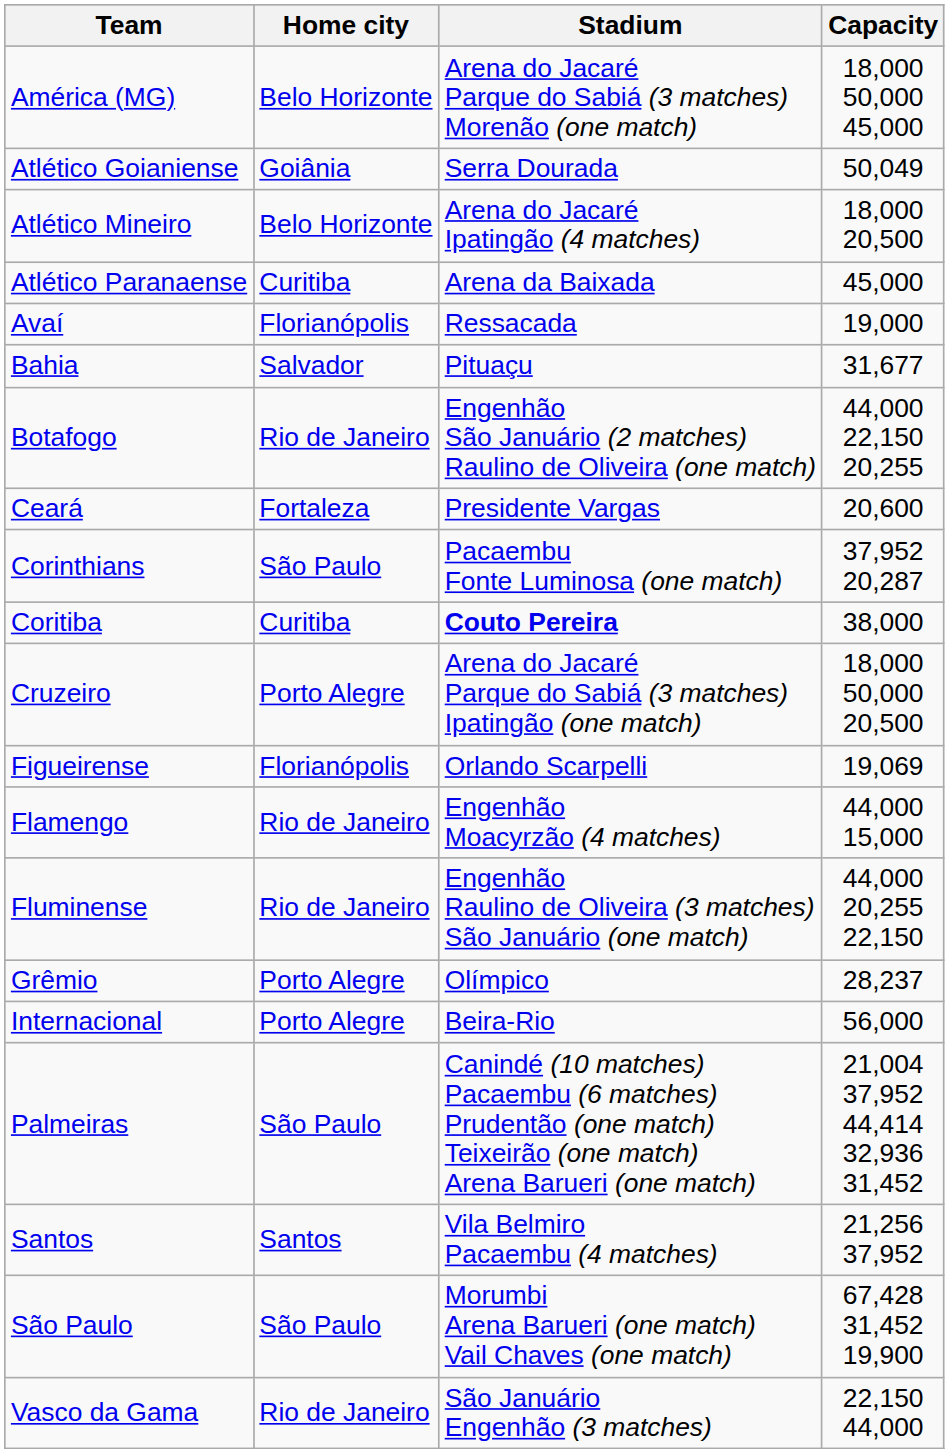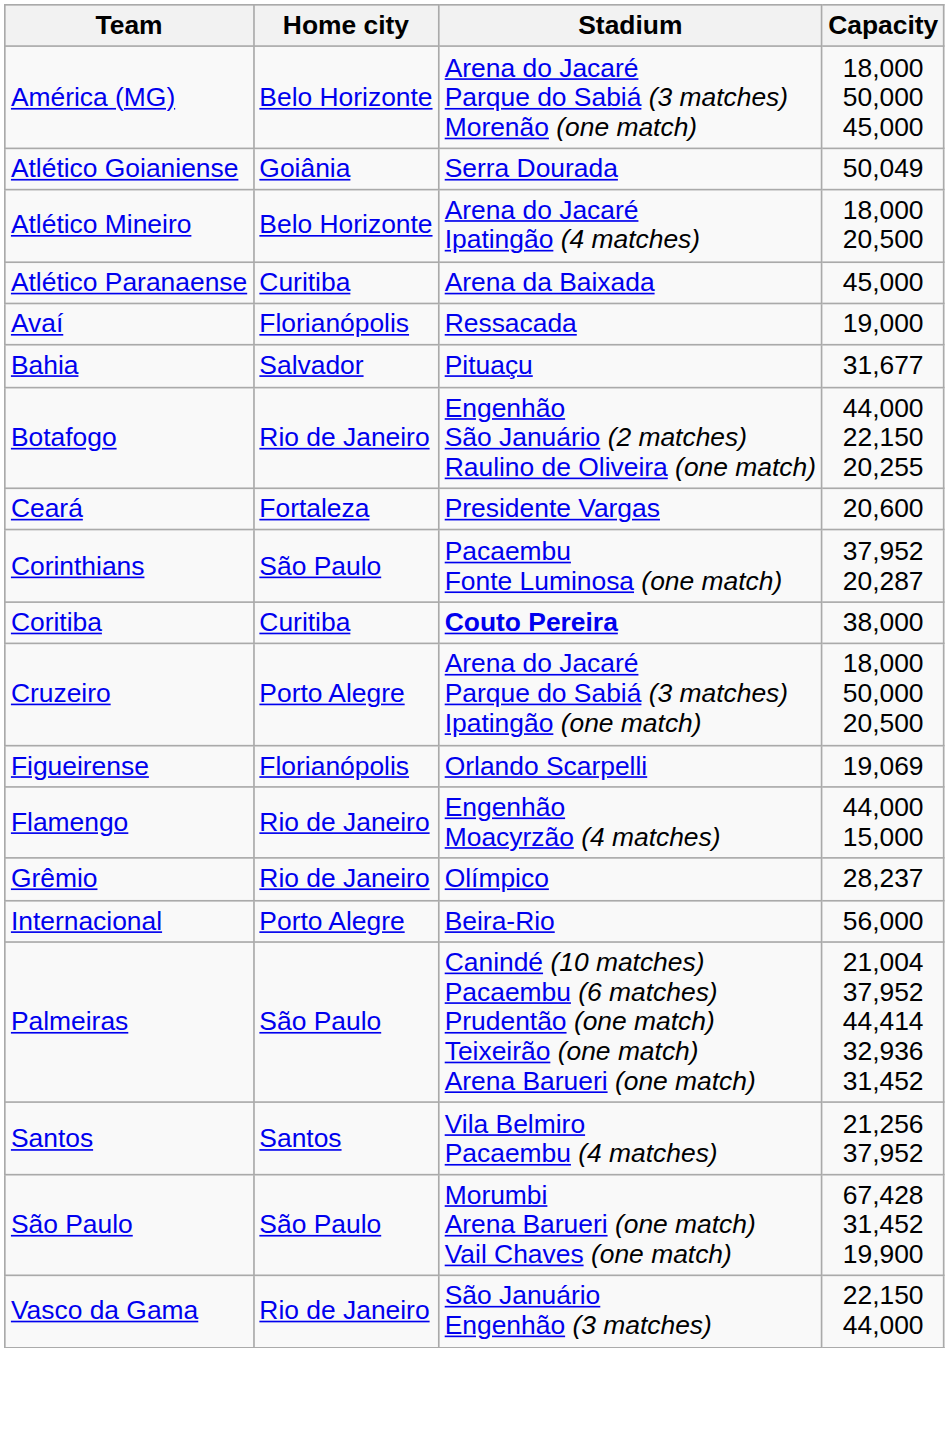- row: Fluminense | Rio de Janeiro | Engenhão Raulino de Oliveira (3 matches) São Januário (one match) | 44,000 20,255 22,150
Grêmio | Home city: Porto Alegre -> Rio de Janeiro
